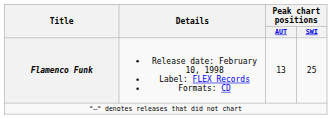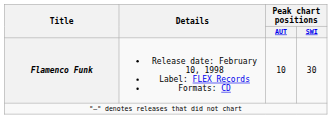Flamenco Funk | Peak chart positions / AUT: 13 -> 10
Flamenco Funk | Peak chart positions / SWI: 25 -> 30
